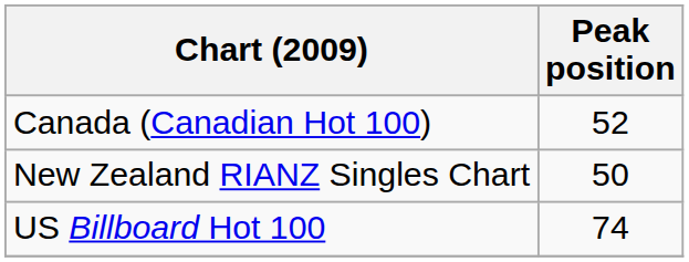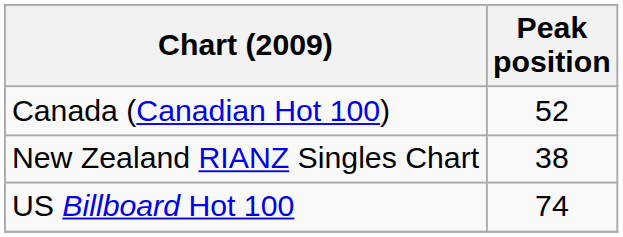New Zealand RIANZ Singles Chart | Peak position: 50 -> 38
